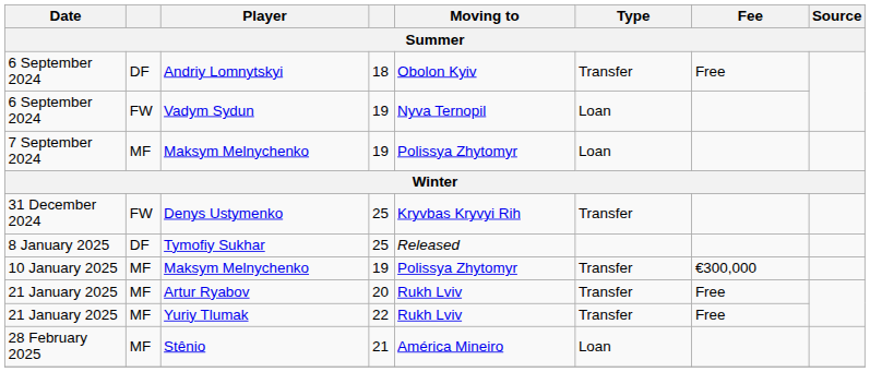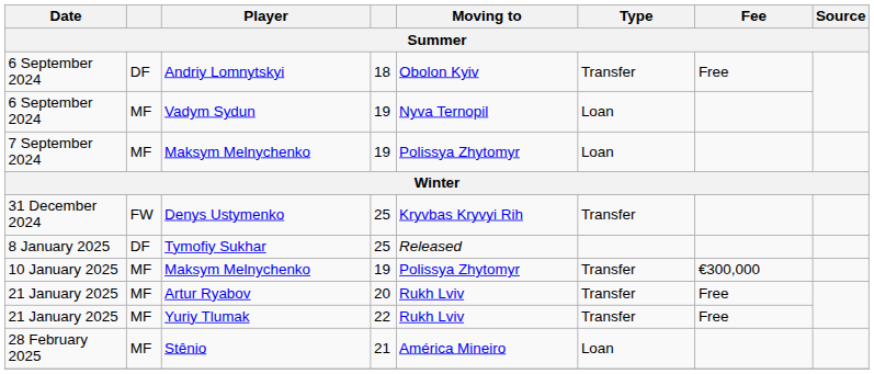Vadym Sydun | column 2: FW -> MF
